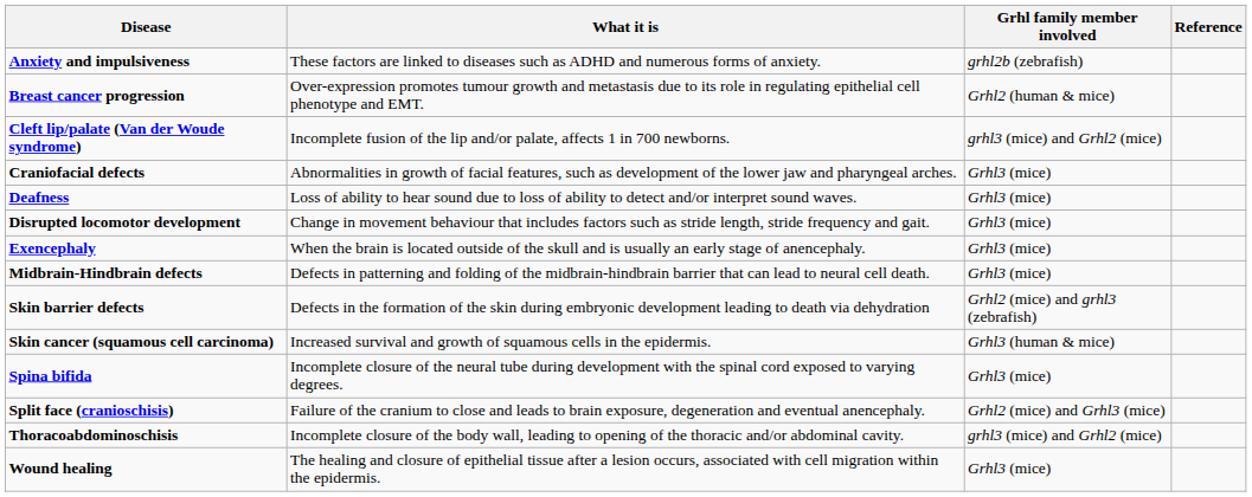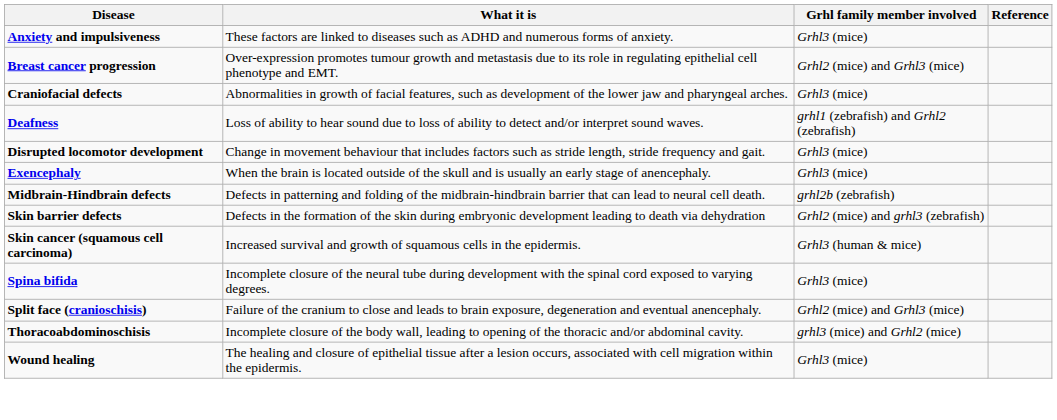Anxiety and impulsiveness | Grhl family member involved: grhl2b (zebrafish) -> Grhl3 (mice)
Breast cancer progression | Grhl family member involved: Grhl2 (human & mice) -> Grhl2 (mice) and Grhl3 (mice)
- row: Cleft lip/palate (Van der Woude syndrome) | Incomplete fusion of the lip and/or palate, affects 1 in 700 newborns. | grhl3 (mice) and Grhl2 (mice)
Deafness | Grhl family member involved: Grhl3 (mice) -> grhl1 (zebrafish) and Grhl2 (zebrafish)
Midbrain-Hindbrain defects | Grhl family member involved: Grhl3 (mice) -> grhl2b (zebrafish)
